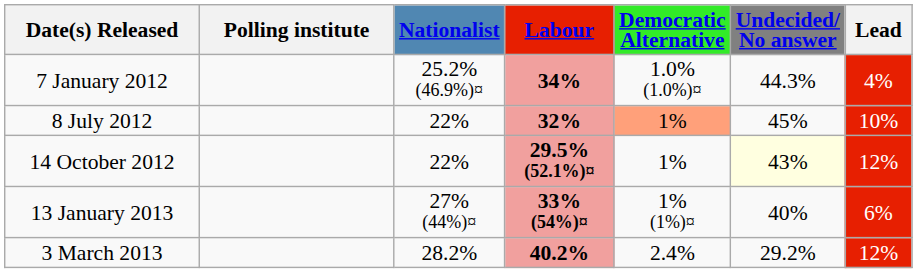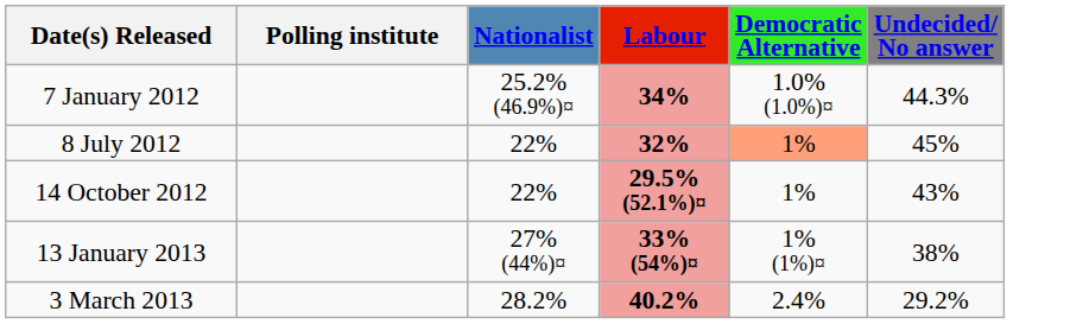- column: Lead | 4% | 10% | 12% | 6% | 12%
14 October 2012 | Undecided/ No answer: lightyellow background -> no background
13 January 2013 | Undecided/ No answer: 40% -> 38%
